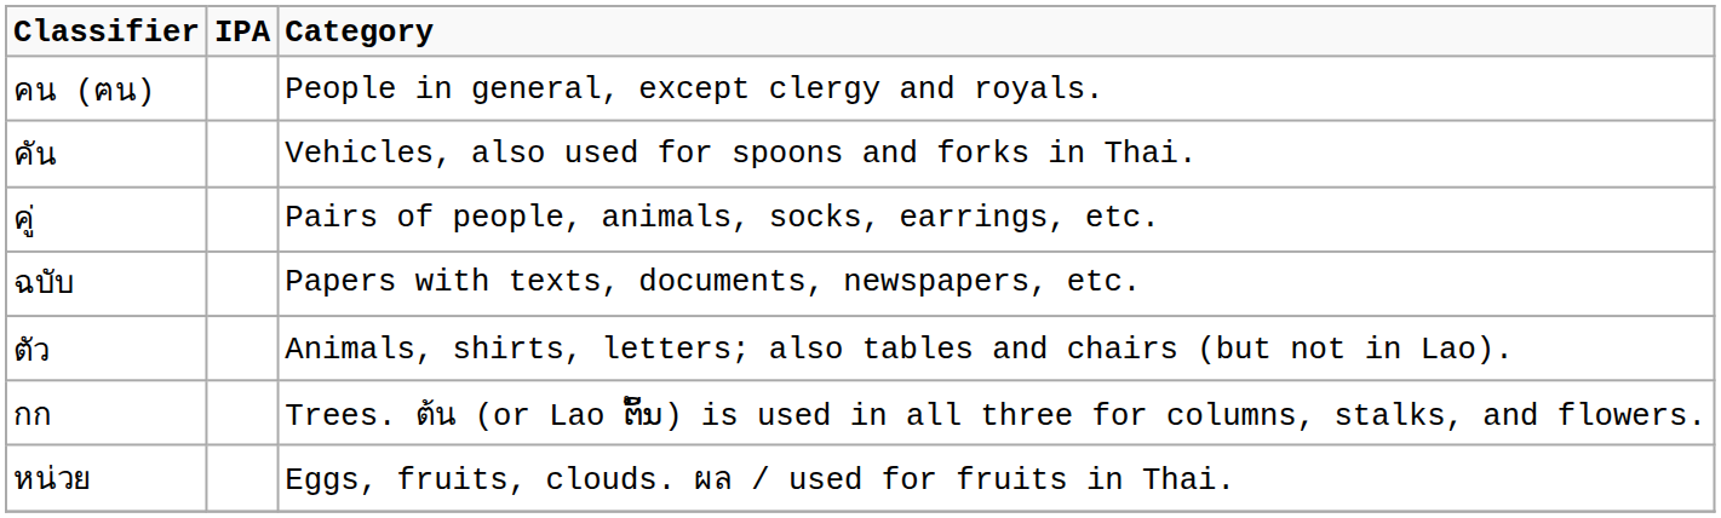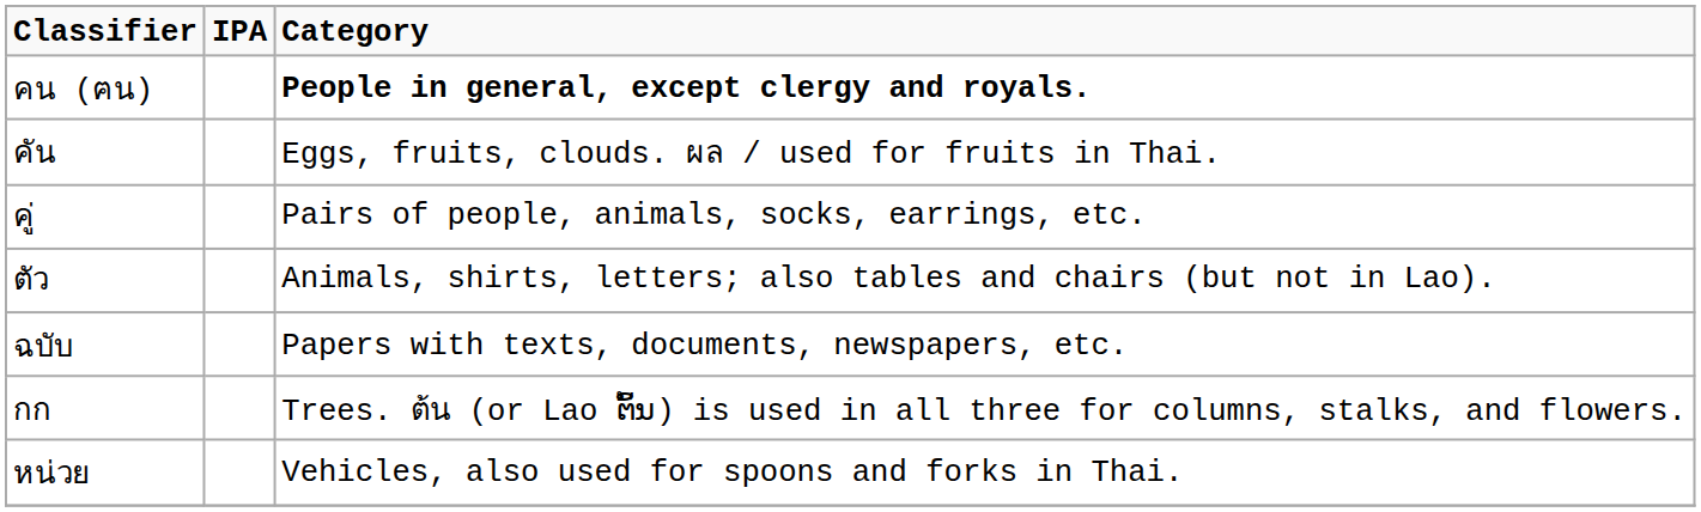คน (ฅน) | Category: normal -> bold
คัน | Category: Vehicles, also used for spoons and forks in Thai. -> Eggs, fruits, clouds. ผล / used for fruits in Thai.
rows swapped: ฉบับ <-> ตัว
หน่วย | Category: Eggs, fruits, clouds. ผล / used for fruits in Thai. -> Vehicles, also used for spoons and forks in Thai.
